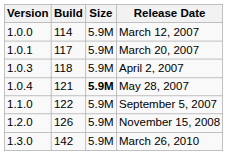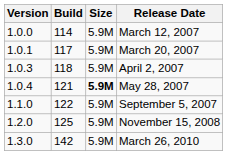November 15, 2008 | Build: 126 -> 125
